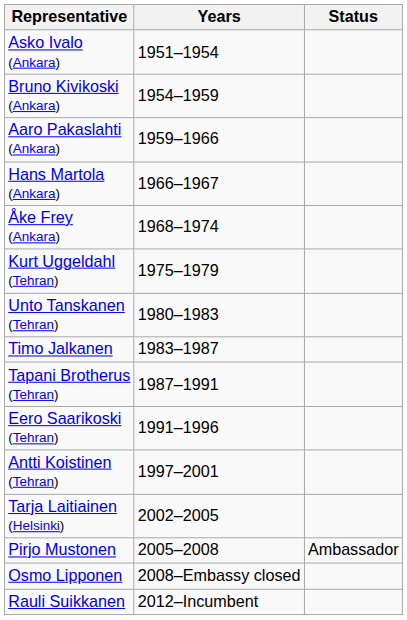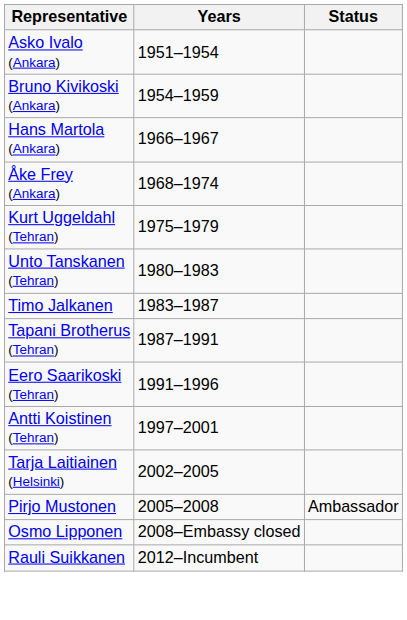- row: Aaro Pakaslahti (Ankara) | 1959–1966
